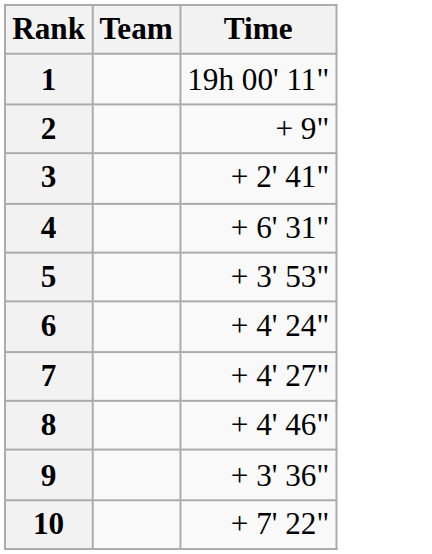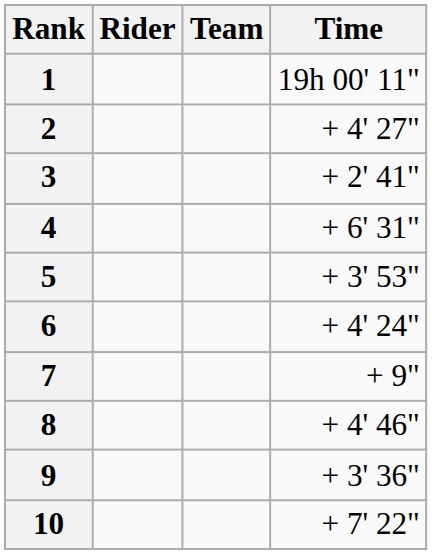+ column: Rider
2 | Time: + 9" -> + 4' 27"
7 | Time: + 4' 27" -> + 9"
